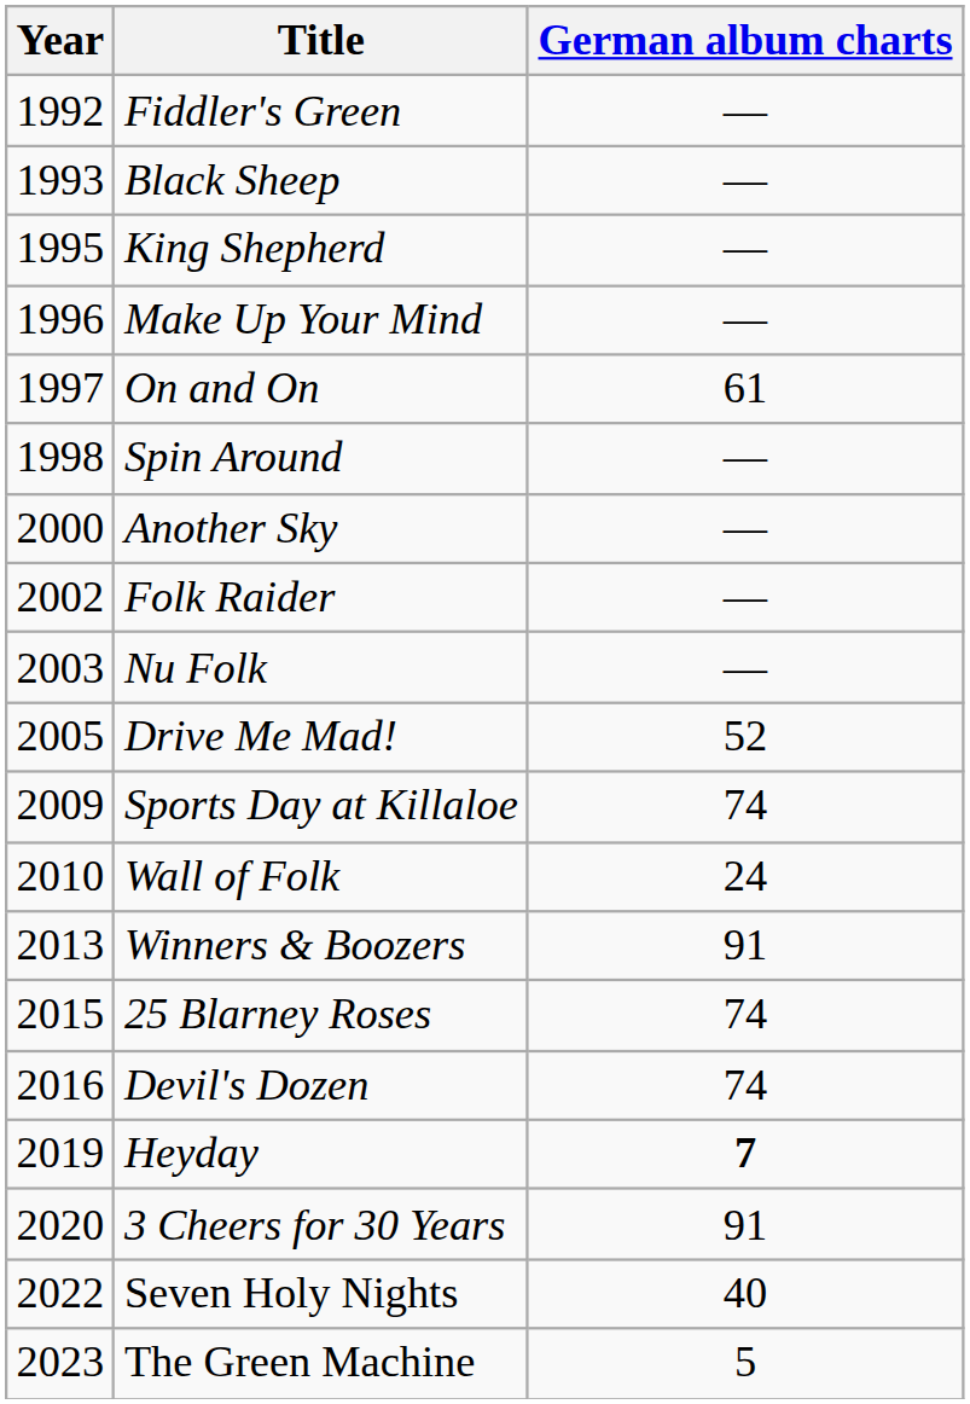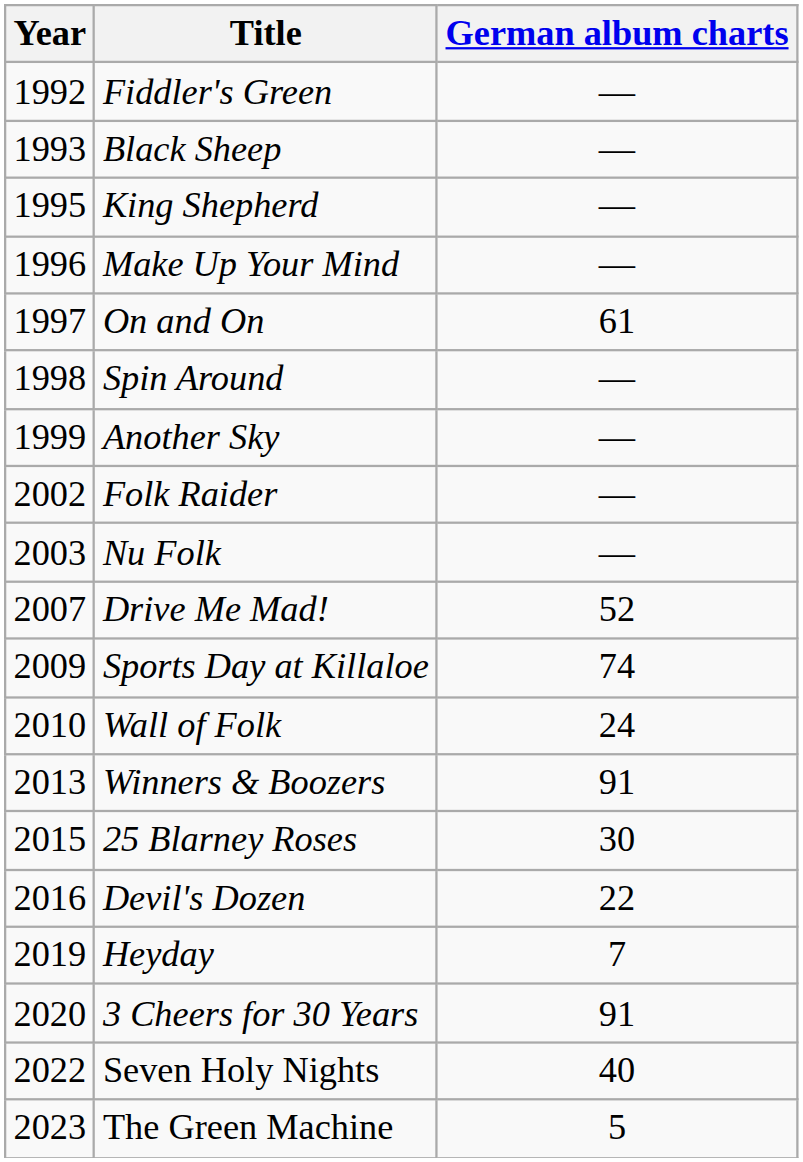Another Sky | Year: 2000 -> 1999
Drive Me Mad! | Year: 2005 -> 2007
25 Blarney Roses | German album charts: 74 -> 30
Devil's Dozen | German album charts: 74 -> 22
Heyday | German album charts: bold -> normal
